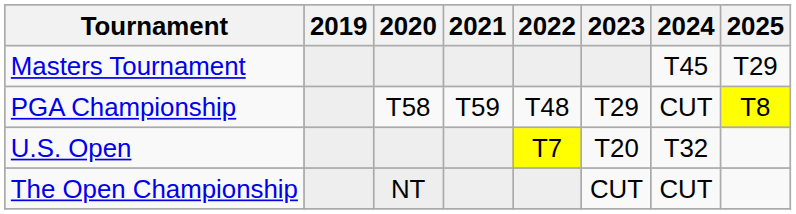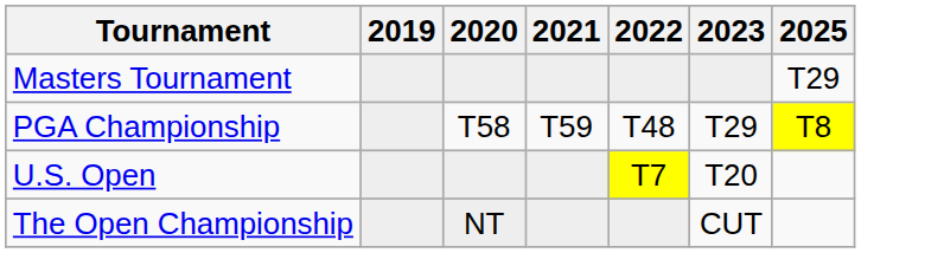- column: 2024 | T45 | CUT | T32 | CUT
